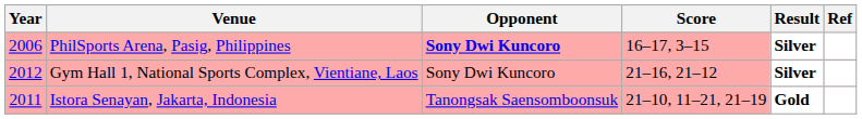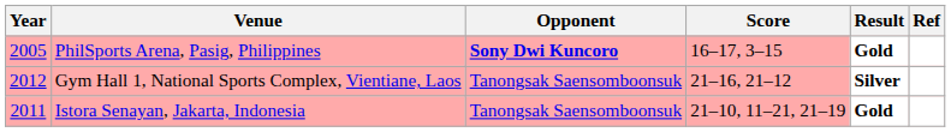PhilSports Arena, Pasig, Philippines | Year: 2006 -> 2005
PhilSports Arena, Pasig, Philippines | Result: Silver -> Gold
Gym Hall 1, National Sports Complex, Vientiane, Laos | Opponent: Sony Dwi Kuncoro -> Tanongsak Saensomboonsuk
